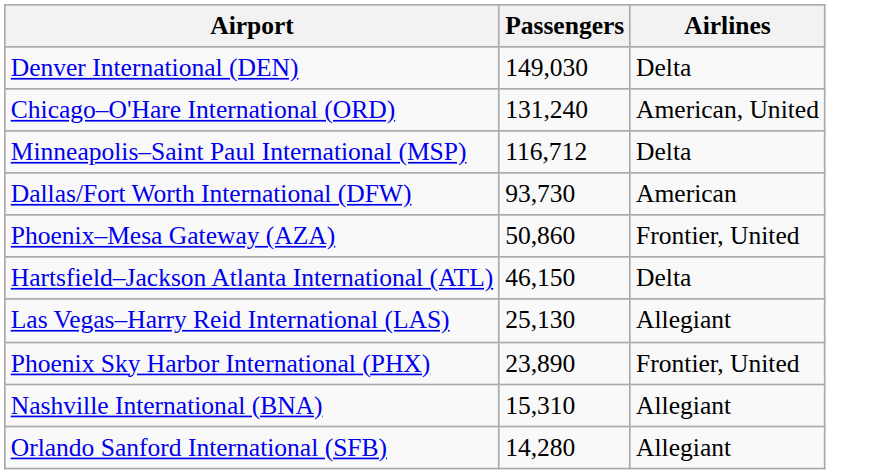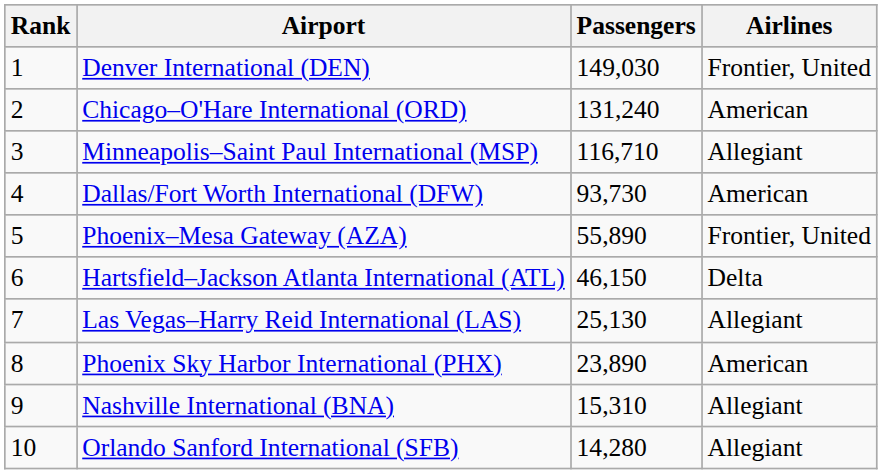+ column: Rank | 1 | 2 | 3 | 4 | 5 | 6 | 7 | 8 | 9 | 10
Denver International (DEN) | Airlines: Delta -> Frontier, United
Chicago–O'Hare International (ORD) | Airlines: American, United -> American
Minneapolis–Saint Paul International (MSP) | Passengers: 116,712 -> 116,710
Minneapolis–Saint Paul International (MSP) | Airlines: Delta -> Allegiant
Phoenix–Mesa Gateway (AZA) | Passengers: 50,860 -> 55,890
Phoenix Sky Harbor International (PHX) | Airlines: Frontier, United -> American
